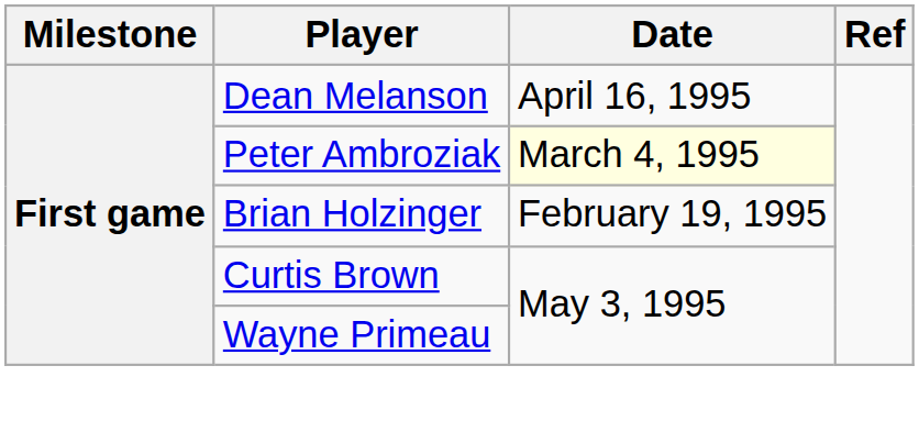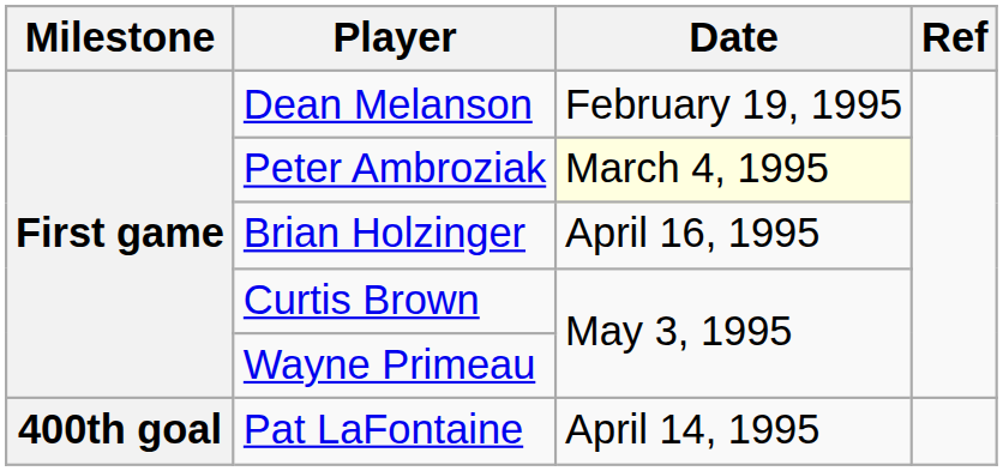Dean Melanson | Date: April 16, 1995 -> February 19, 1995
Brian Holzinger | Date: February 19, 1995 -> April 16, 1995
+ row: 400th goal | Pat LaFontaine | April 14, 1995
